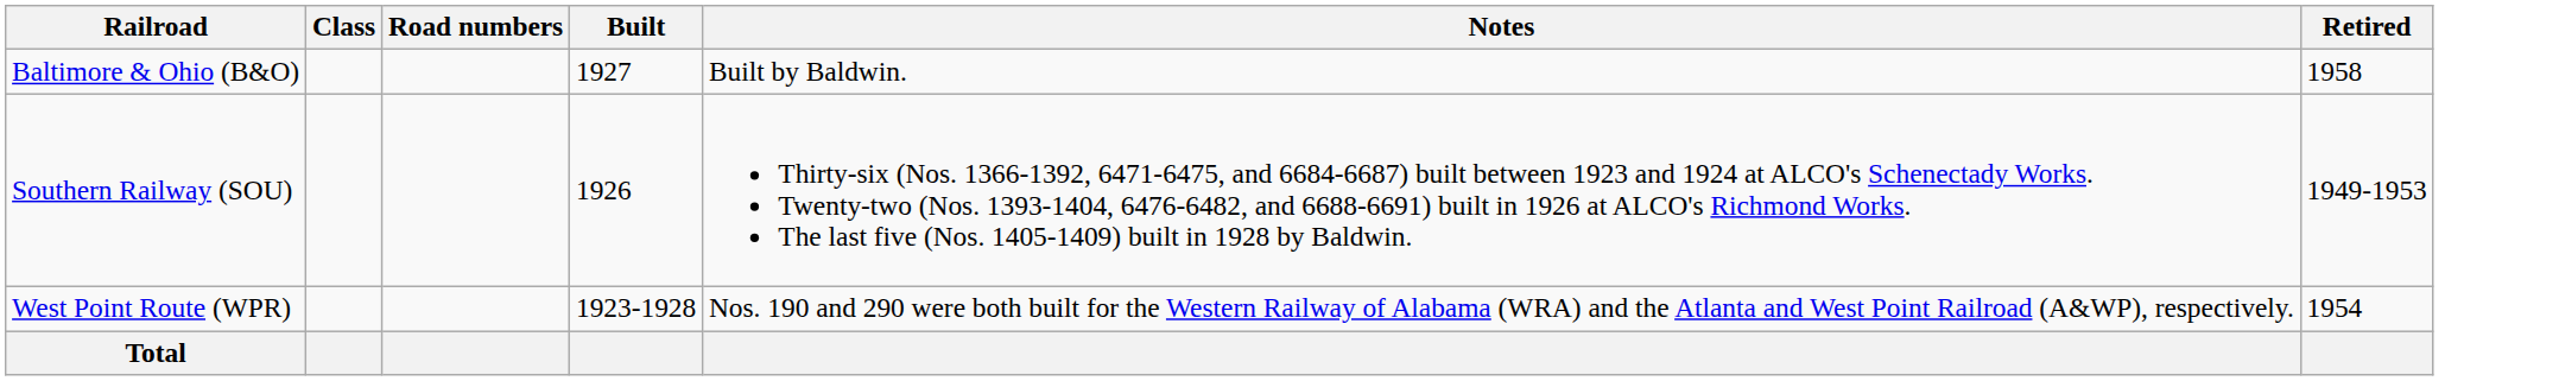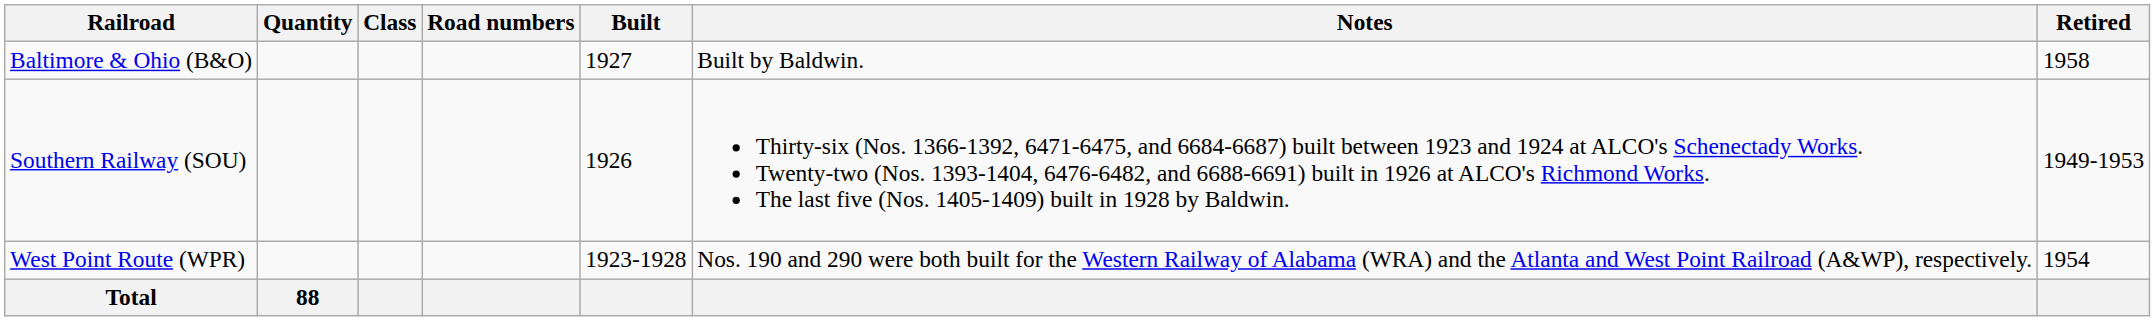+ column: Quantity | 88
